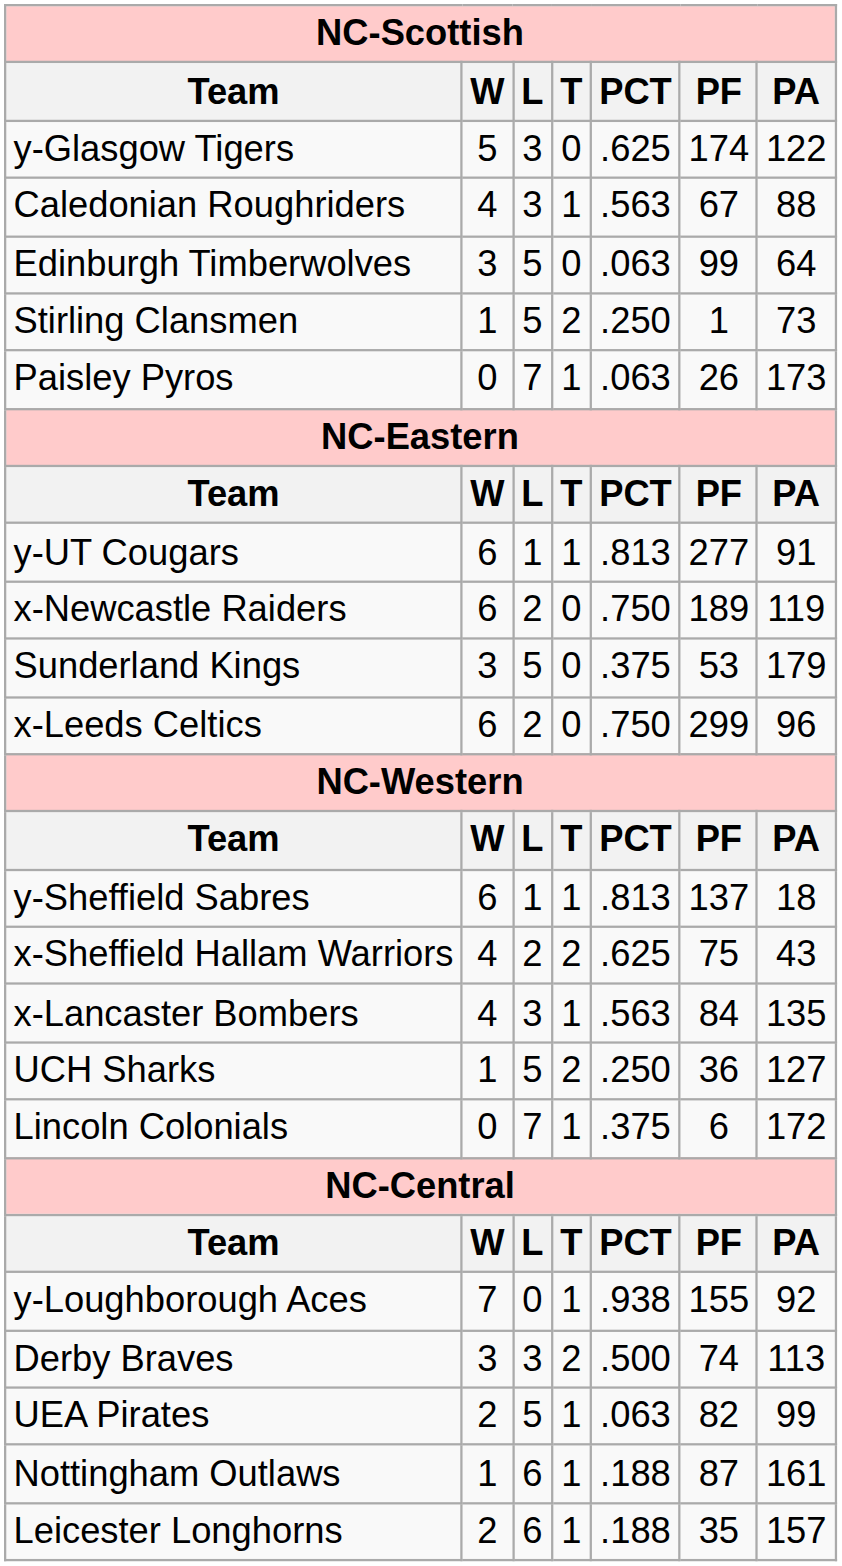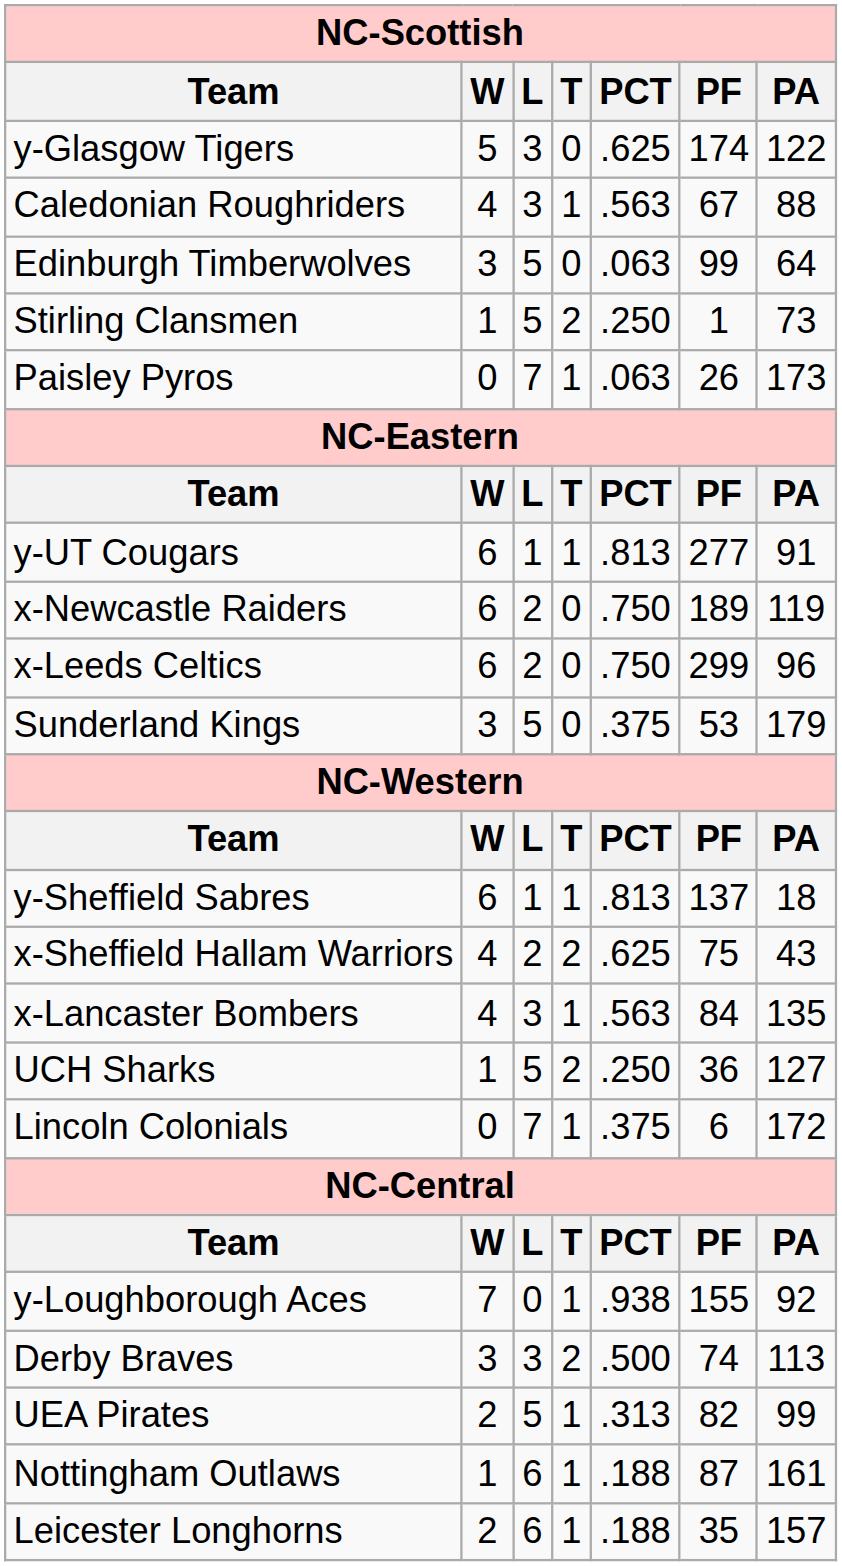rows swapped: x-Leeds Celtics <-> Sunderland Kings
UEA Pirates | PCT: .063 -> .313
